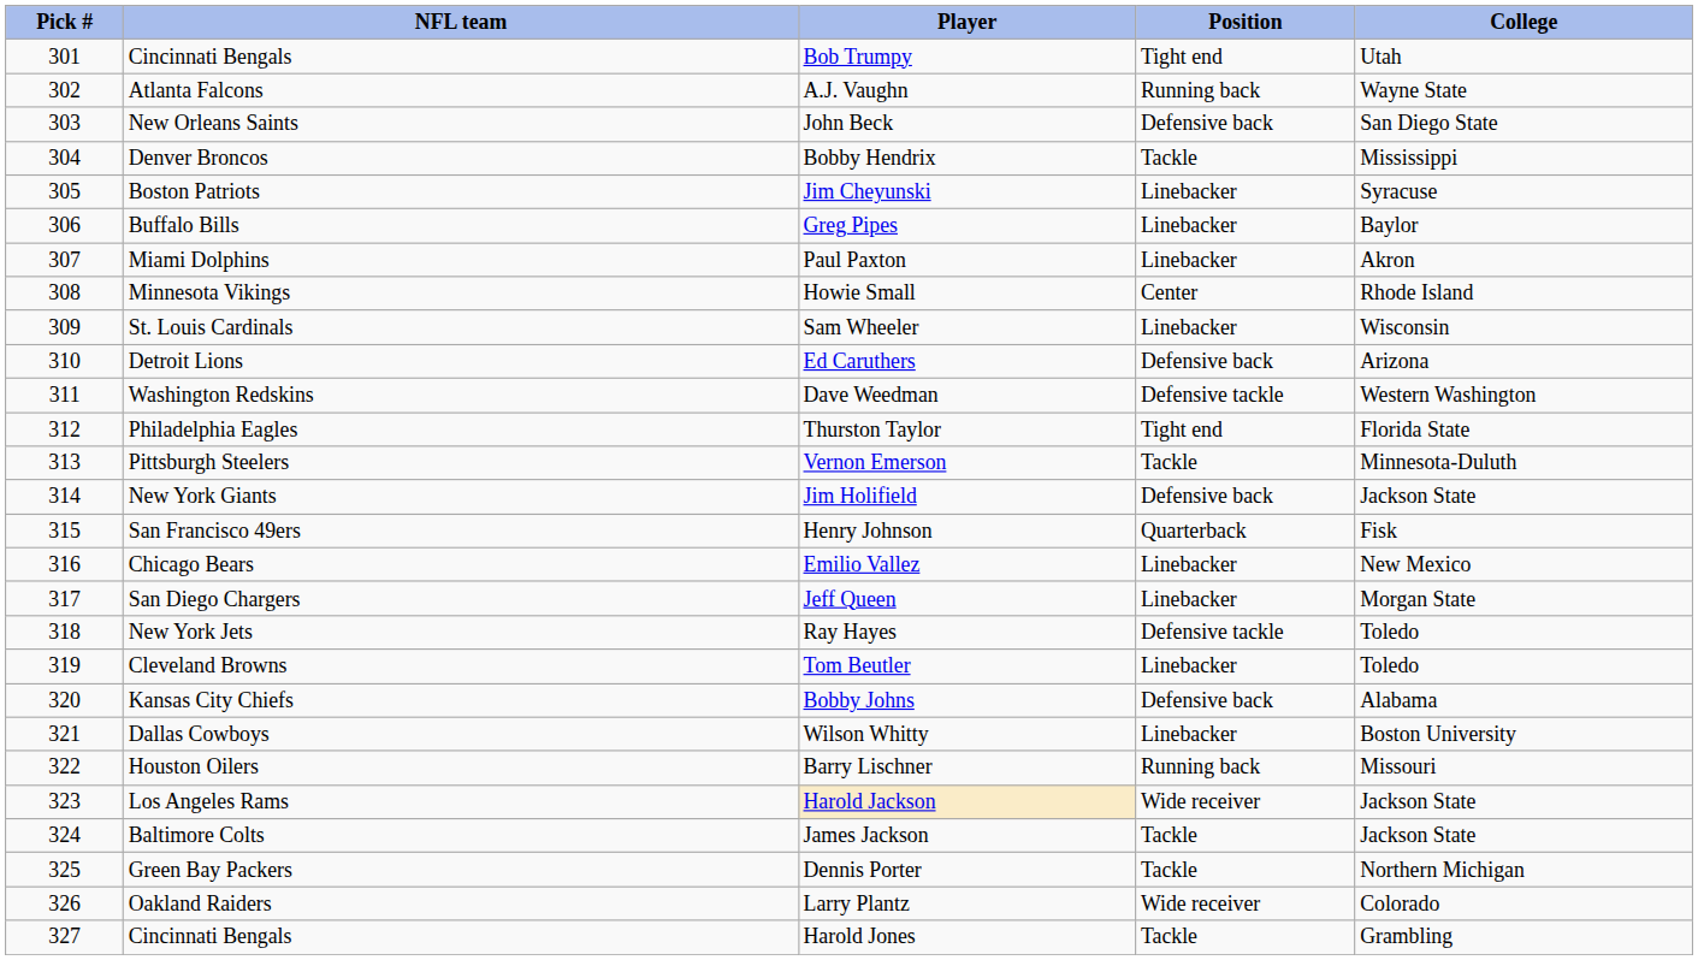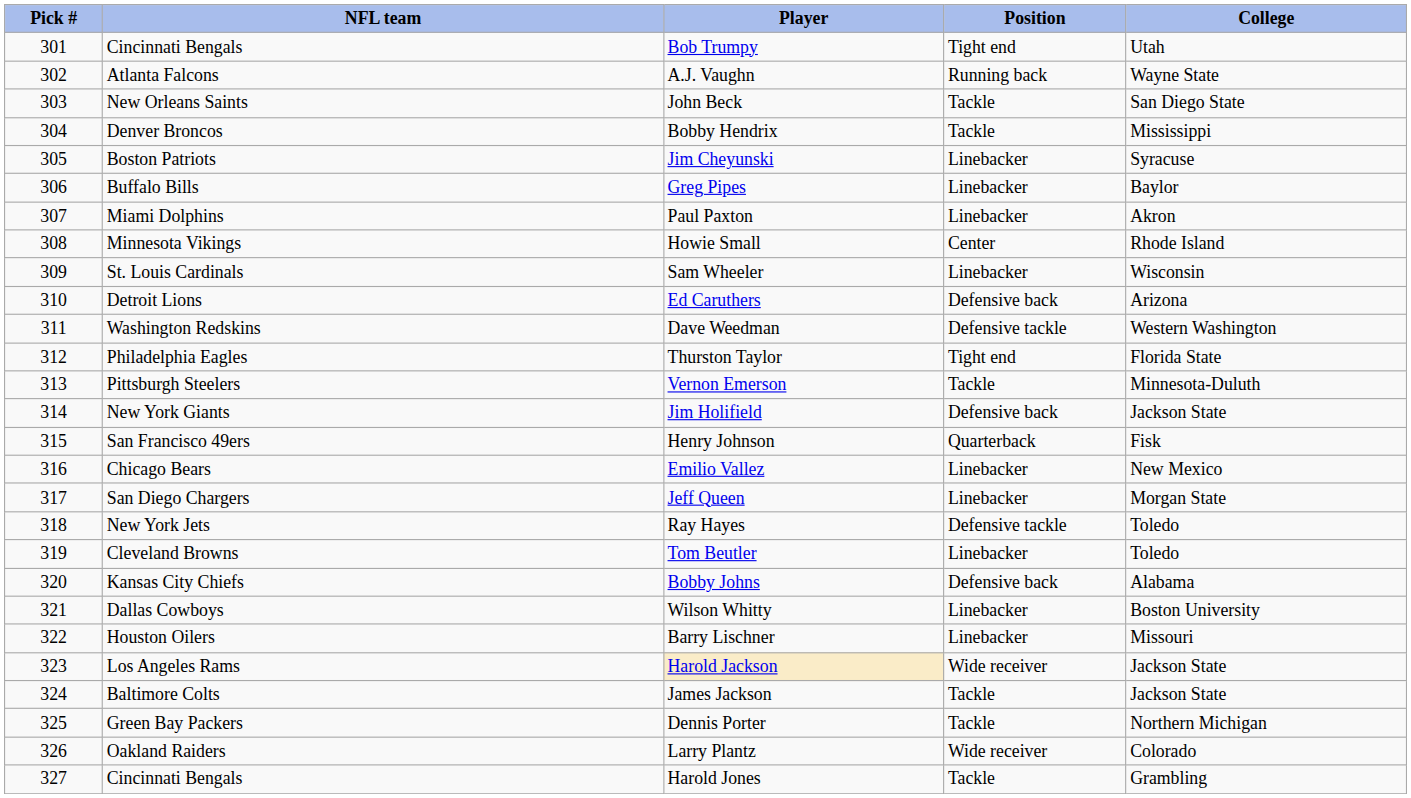John Beck | Position: Defensive back -> Tackle
Barry Lischner | Position: Running back -> Linebacker
